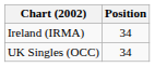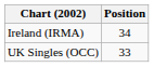UK Singles (OCC) | Position: 34 -> 33
